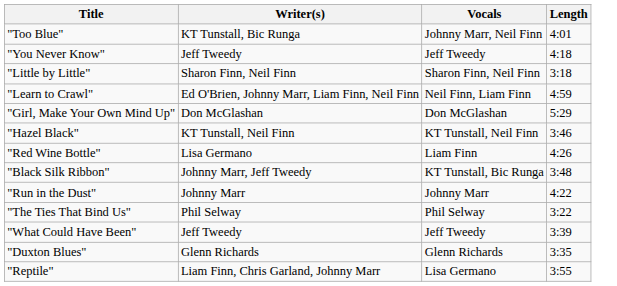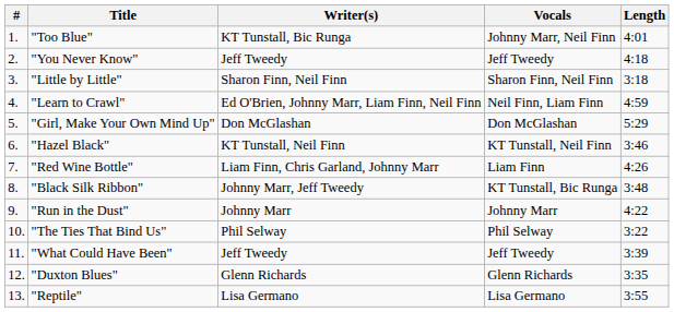+ column: # | 1. | 2. | 3. | 4. | 5. | 6. | 7. | 8. | 9. | 10. | 11. | 12. | 13.
"Red Wine Bottle" | Writer(s): Lisa Germano -> Liam Finn, Chris Garland, Johnny Marr
"Reptile" | Writer(s): Liam Finn, Chris Garland, Johnny Marr -> Lisa Germano
